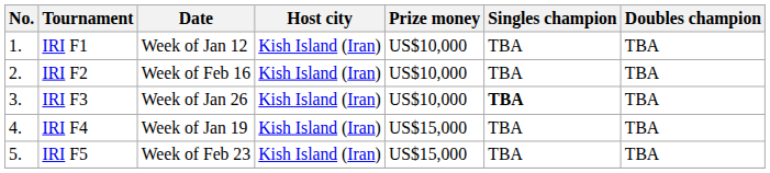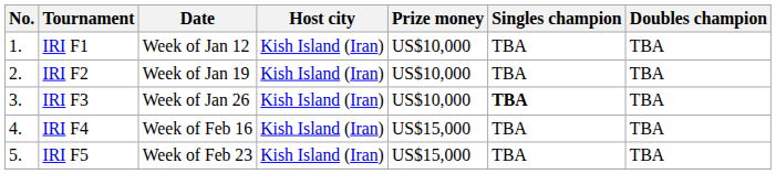IRI F2 | Date: Week of Feb 16 -> Week of Jan 19
IRI F4 | Date: Week of Jan 19 -> Week of Feb 16
